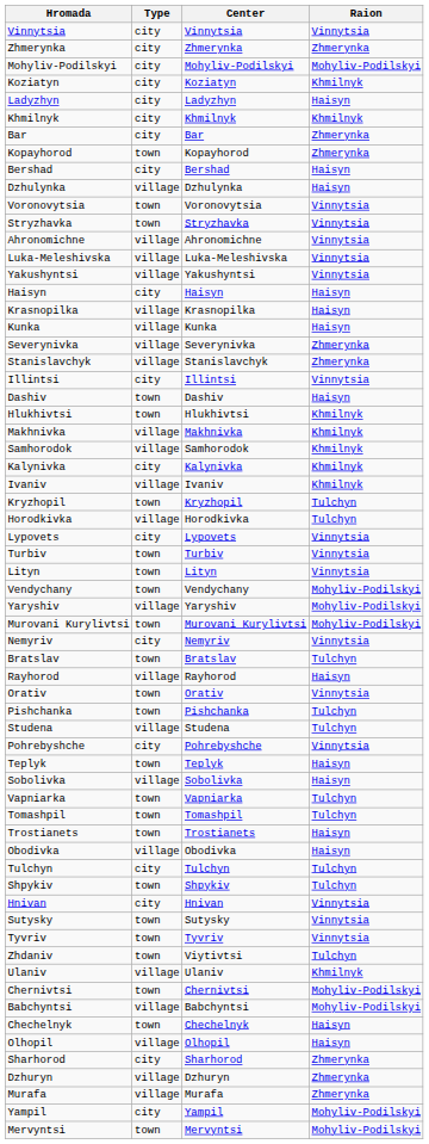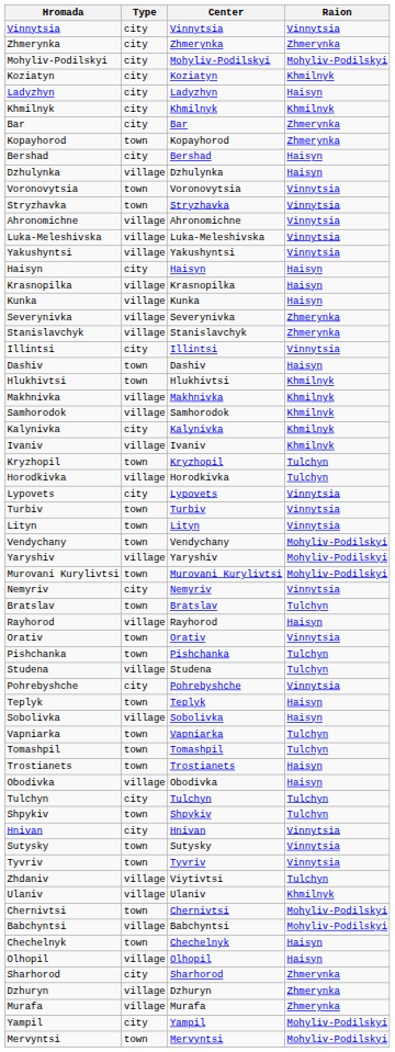Zhdaniv | Type: town -> village
